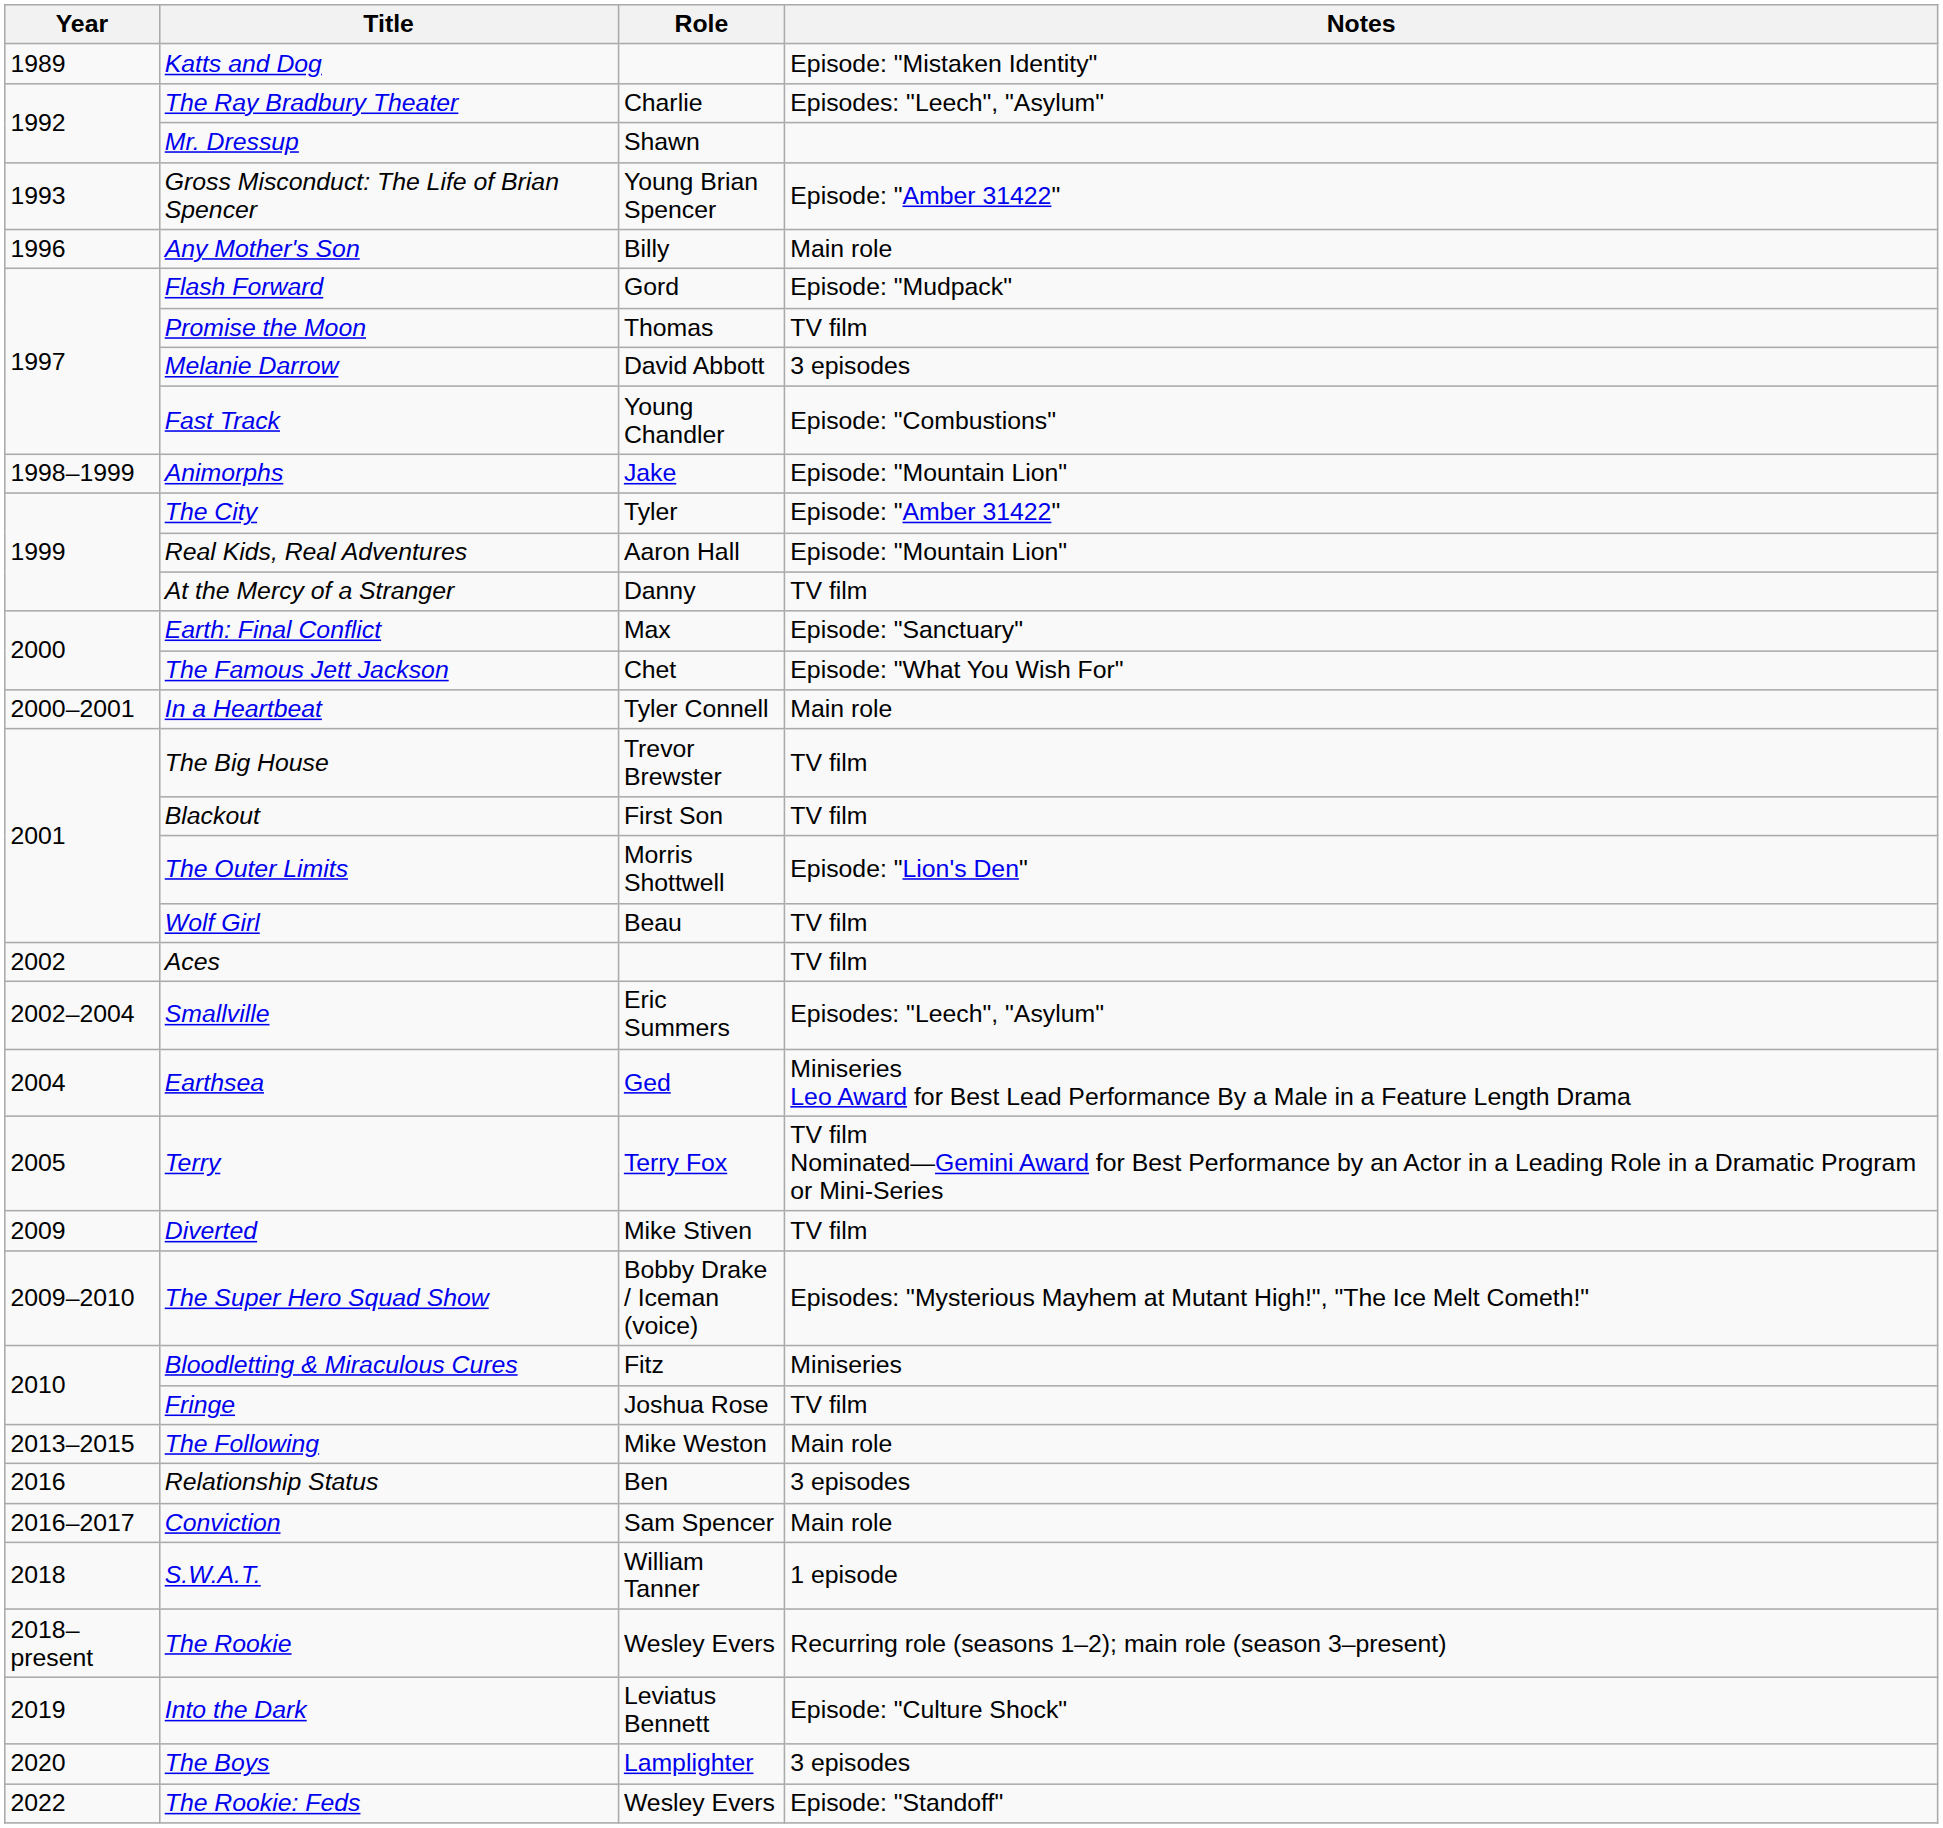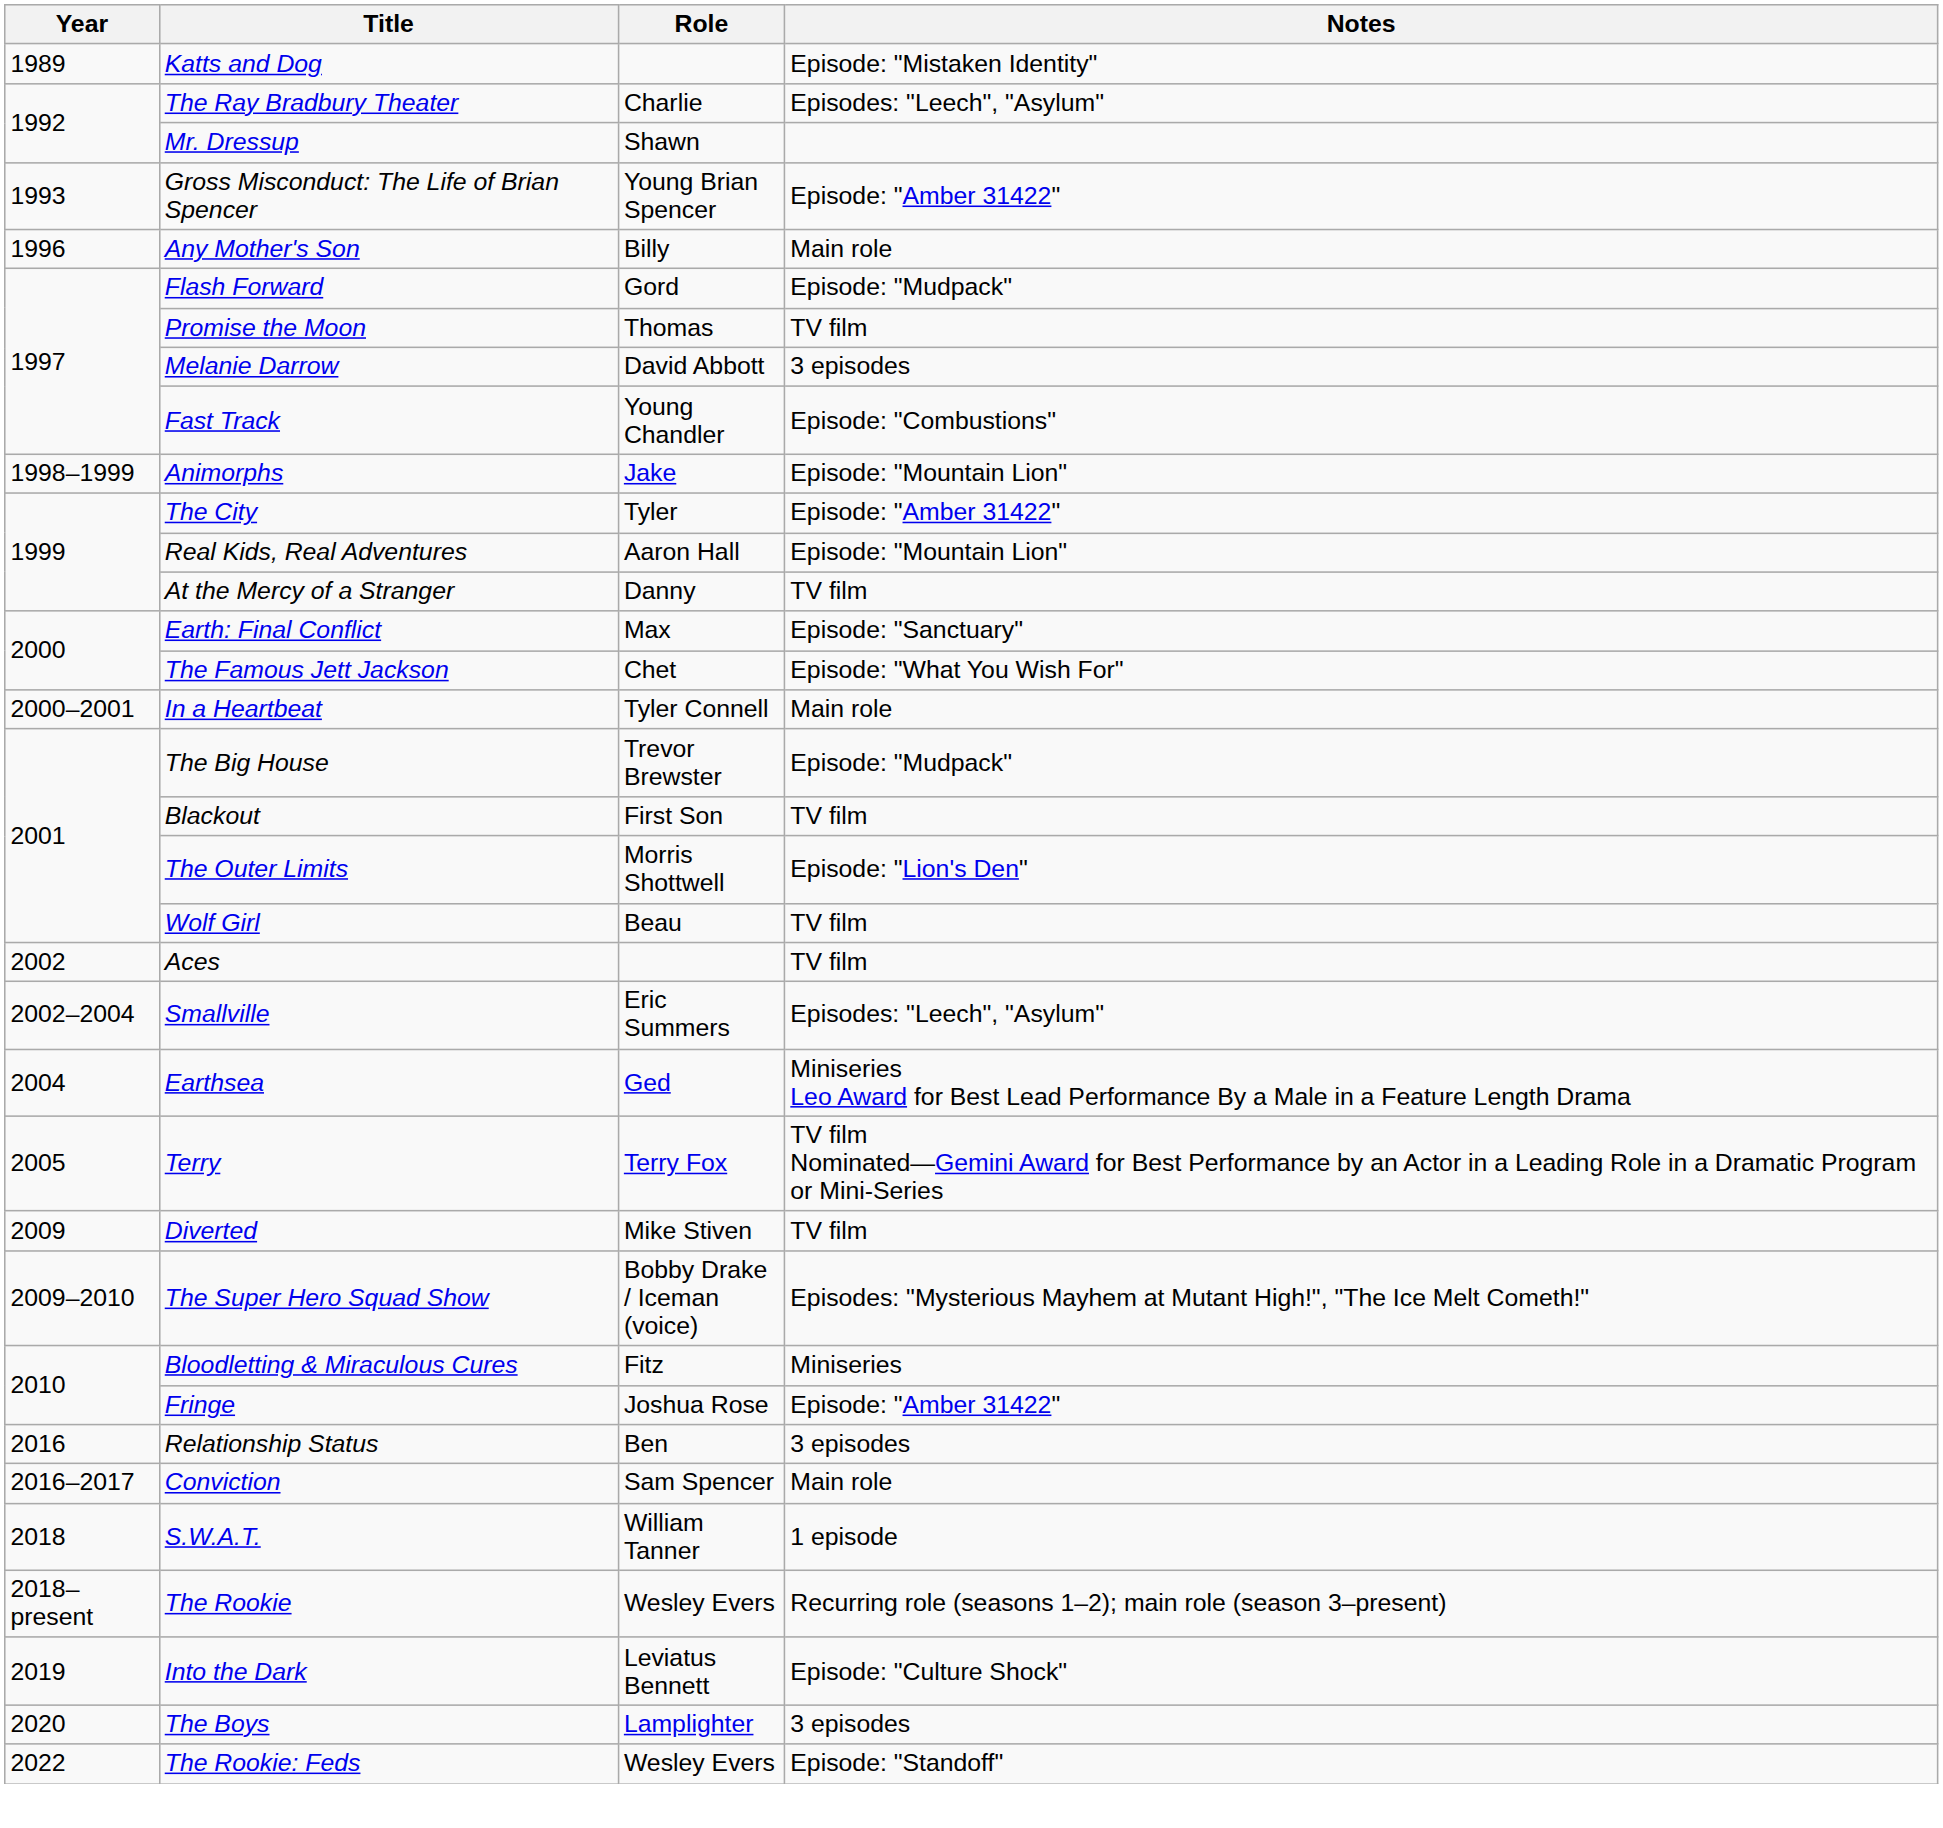The Big House | Notes: TV film -> Episode: "Mudpack"
Fringe | Notes: TV film -> Episode: "Amber 31422"
- row: 2013–2015 | The Following | Mike Weston | Main role
